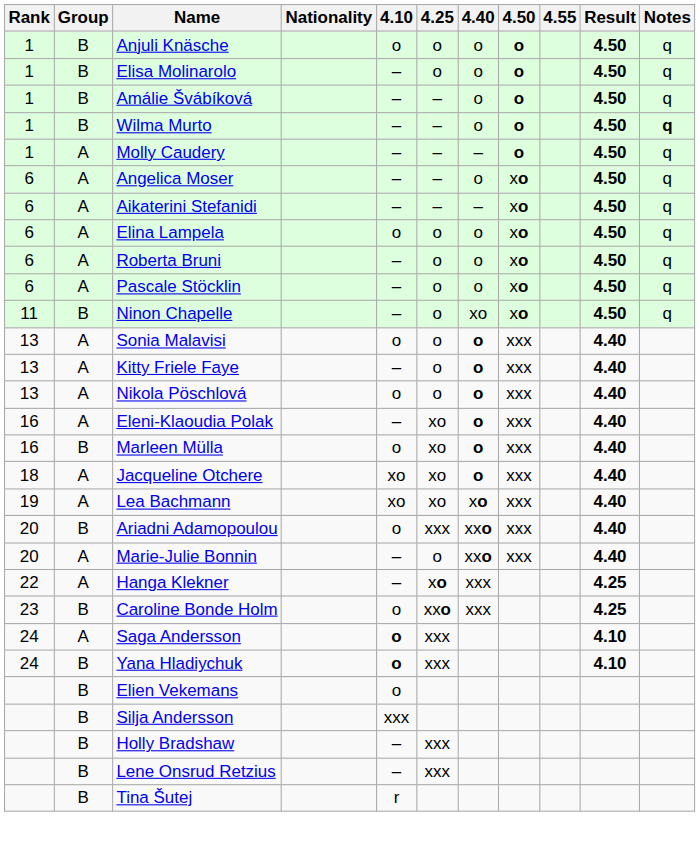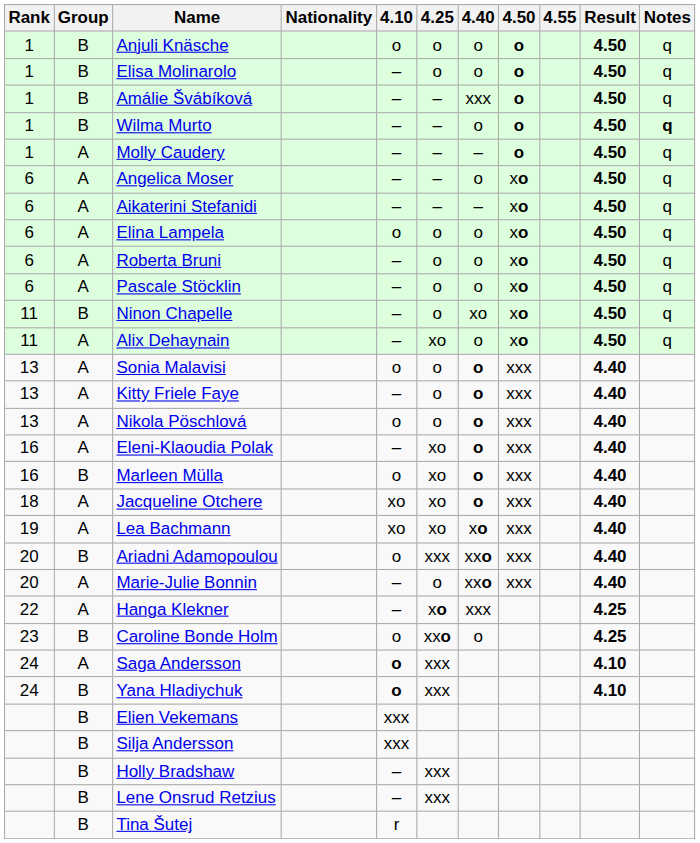Amálie Švábíková | 4.40: o -> xxx
+ row: 11 | A | Alix Dehaynain | – | xo | o | xo | 4.50 | q
Caroline Bonde Holm | 4.40: xxx -> o
Elien Vekemans | 4.10: o -> xxx
